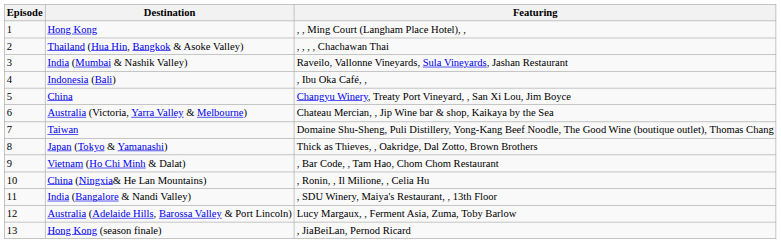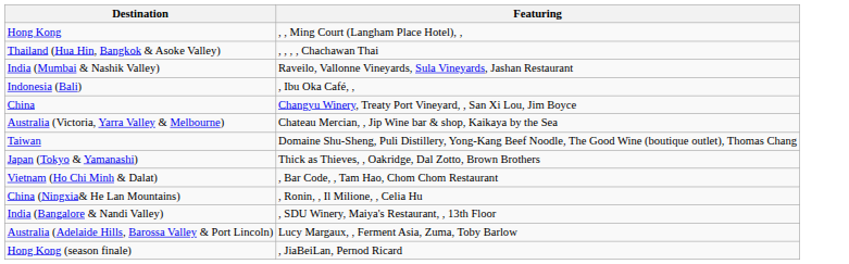- column: Episode | 1 | 2 | 3 | 4 | 5 | 6 | 7 | 8 | 9 | 10 | 11 | 12 | 13
